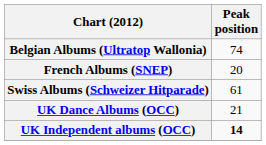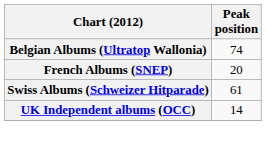- row: UK Dance Albums (OCC) | 21
UK Independent albums (OCC) | Peak position: bold -> normal
